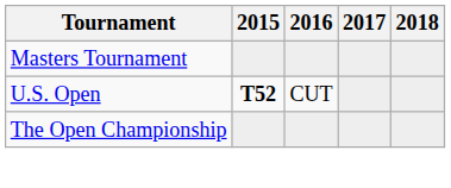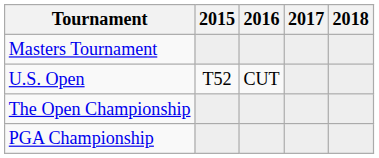U.S. Open | 2015: bold -> normal
+ row: PGA Championship
